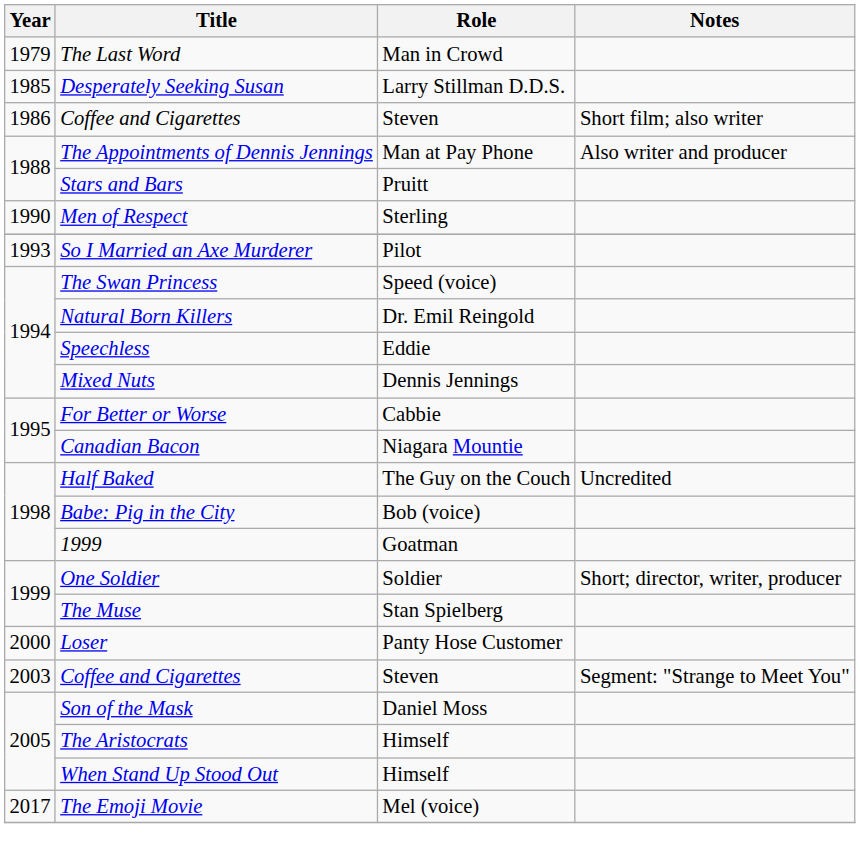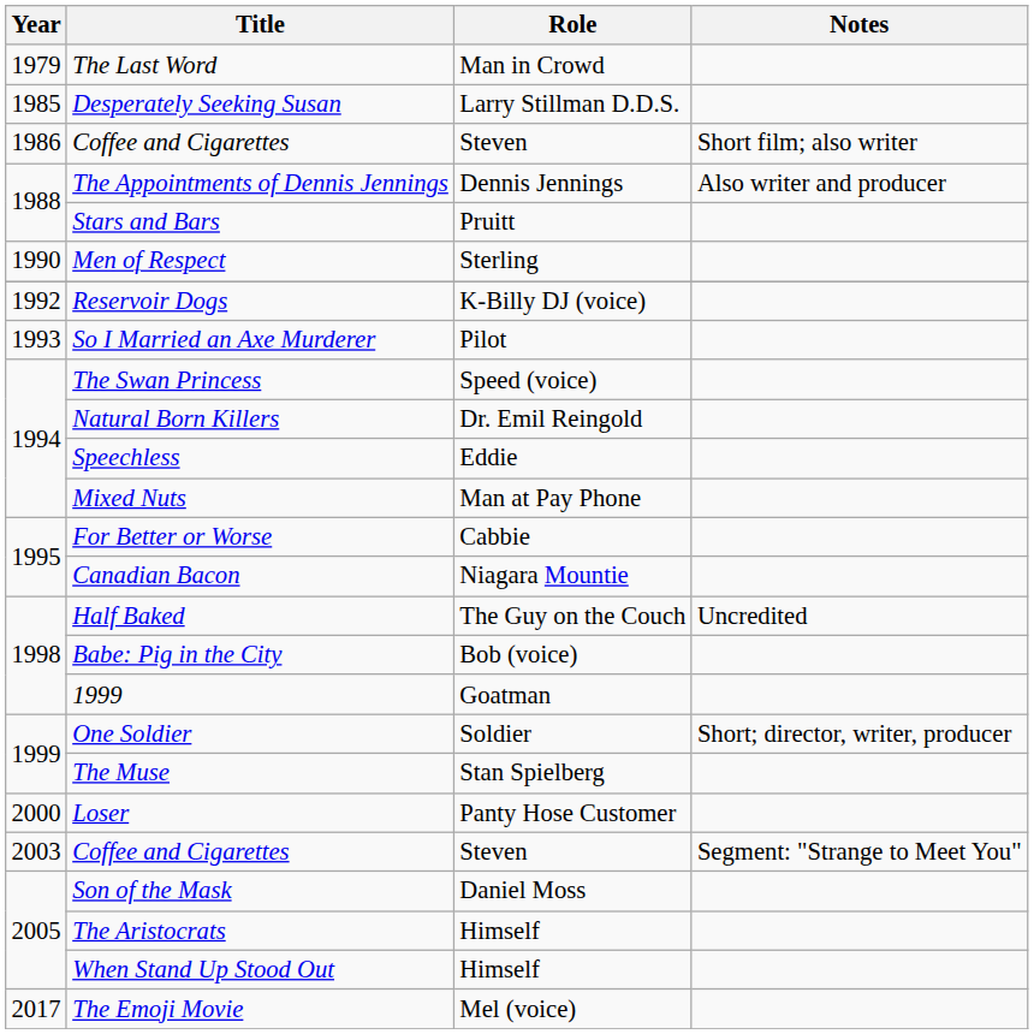The Appointments of Dennis Jennings | Role: Man at Pay Phone -> Dennis Jennings
+ row: 1992 | Reservoir Dogs | K-Billy DJ (voice)
Mixed Nuts | Role: Dennis Jennings -> Man at Pay Phone
